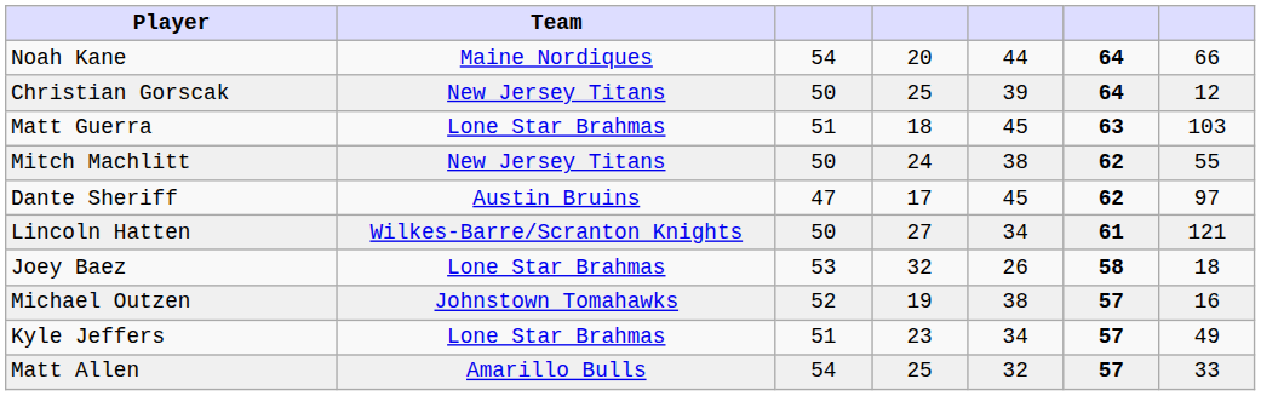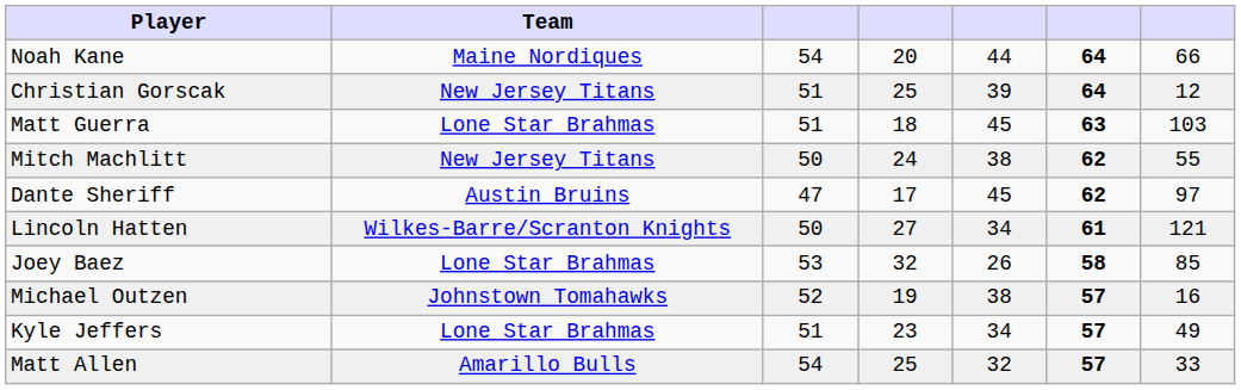Christian Gorscak | column 3: 50 -> 51
Joey Baez | column 7: 18 -> 85
